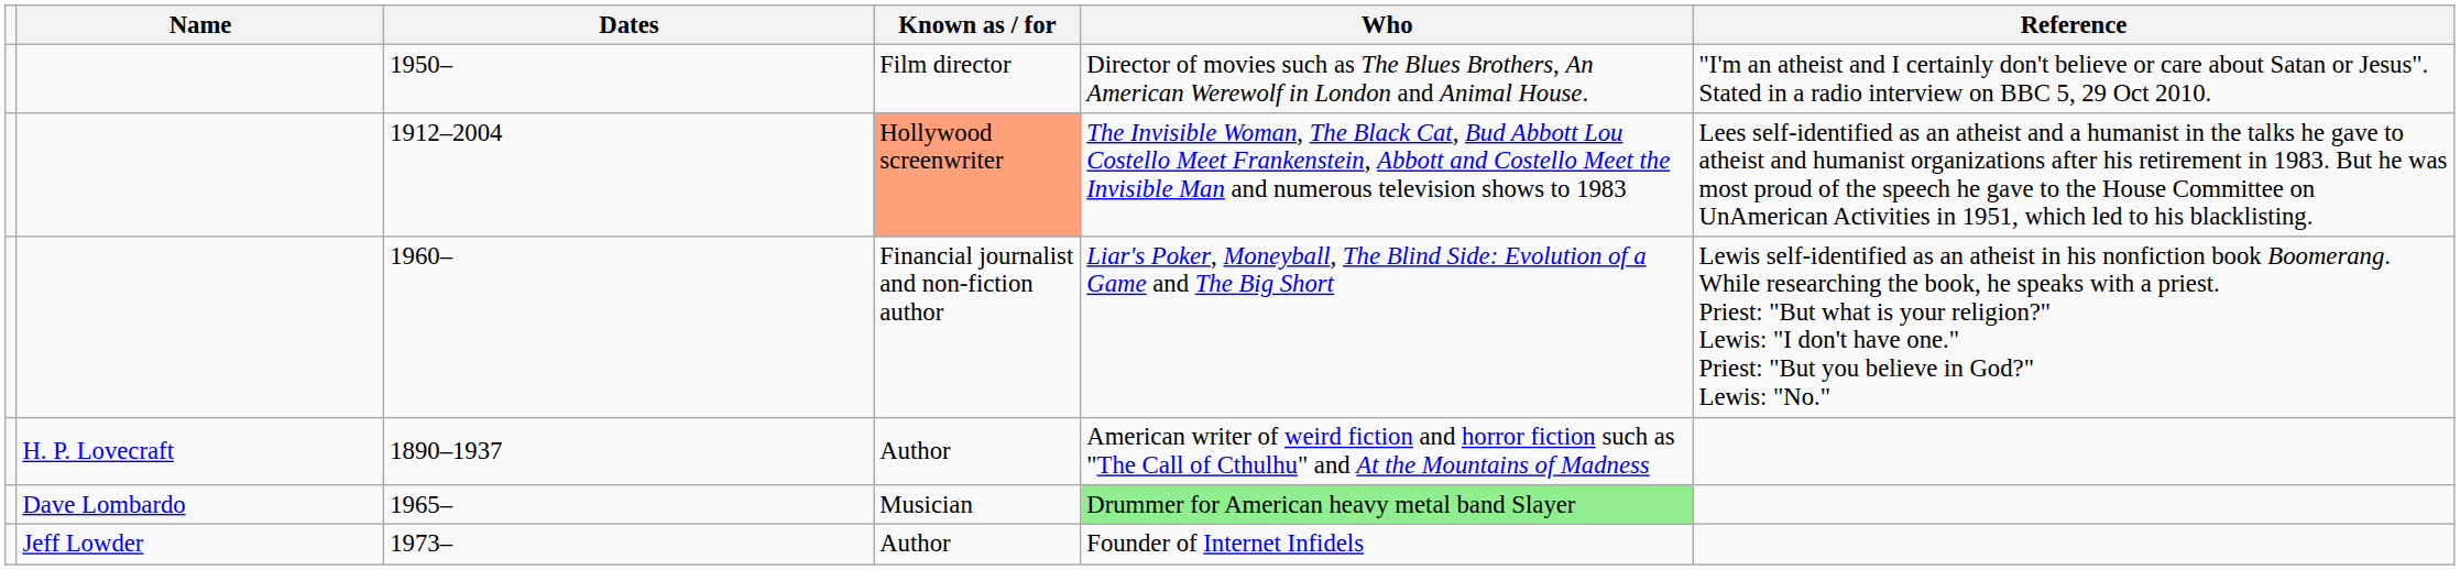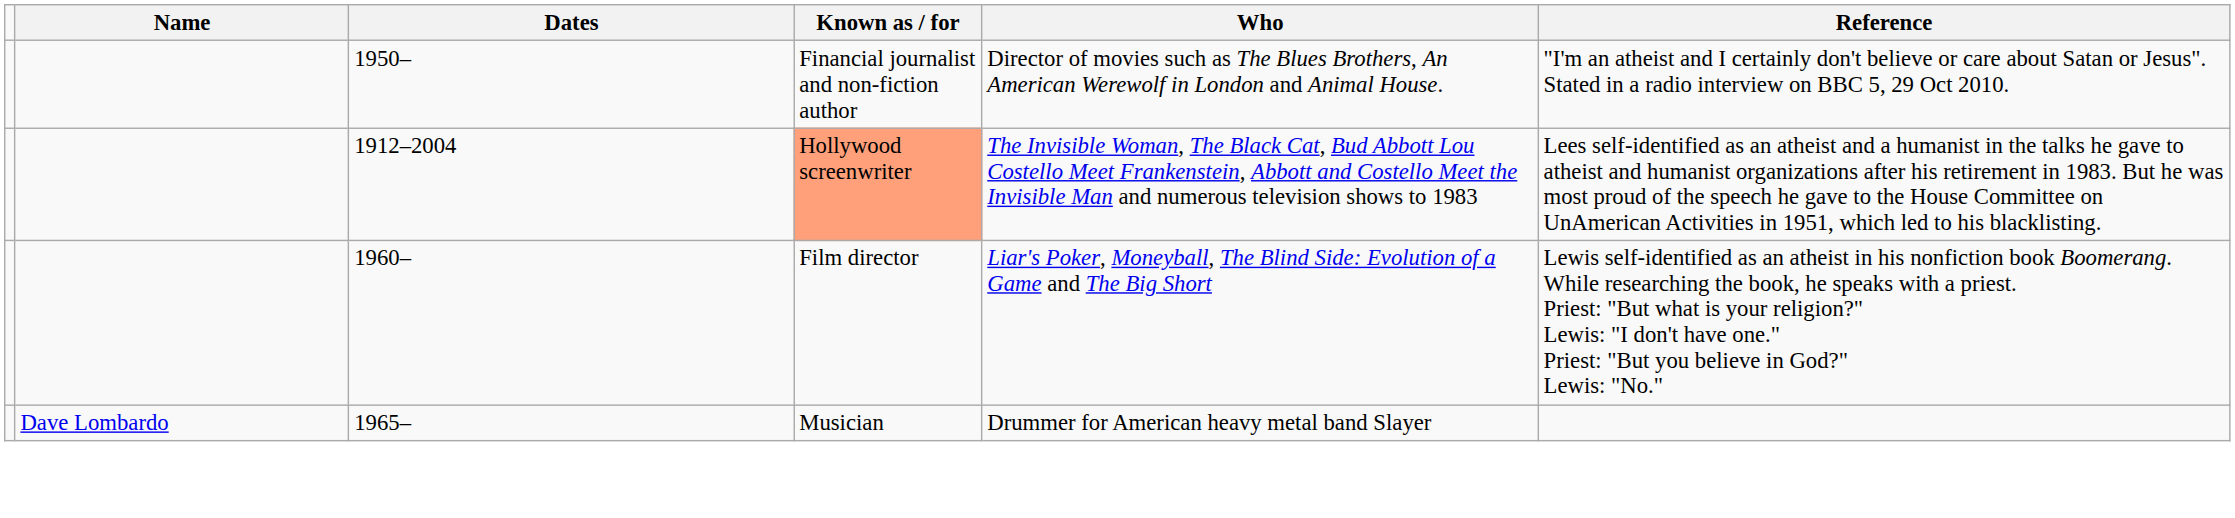1950– | Known as / for: Film director -> Financial journalist and non-fiction author
1960– | Known as / for: Financial journalist and non-fiction author -> Film director
- row: H. P. Lovecraft | 1890–1937 | Author | American writer of weird fiction and horror fiction such as "The Call of Cthulhu" and At the Mountains of Madness
1965– | Who: lightgreen background -> no background
- row: Jeff Lowder | 1973– | Author | Founder of Internet Infidels
